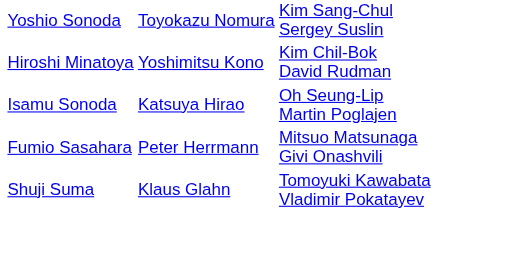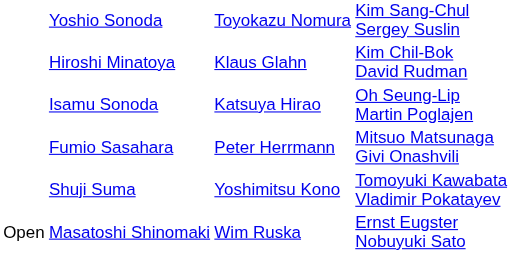Hiroshi Minatoya | column 3: Yoshimitsu Kono -> Klaus Glahn
Shuji Suma | column 3: Klaus Glahn -> Yoshimitsu Kono
+ row: Open | Masatoshi Shinomaki | Wim Ruska | Ernst Eugster Nobuyuki Sato
